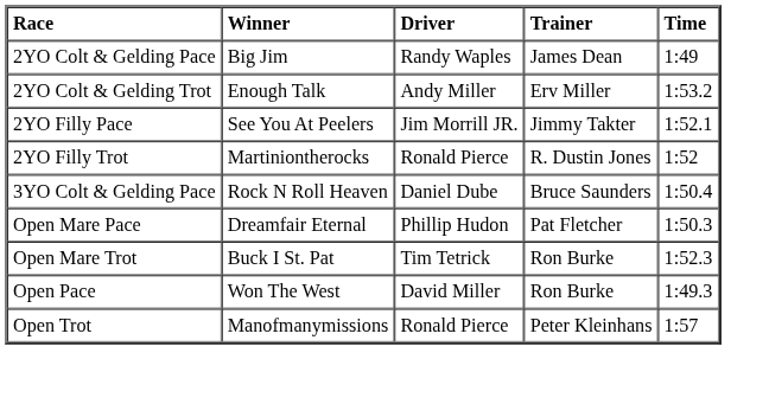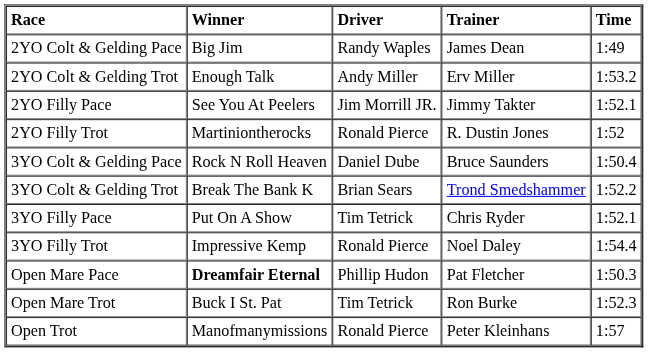+ row: 3YO Colt & Gelding Trot | Break The Bank K | Brian Sears | Trond Smedshammer | 1:52.2
+ row: 3YO Filly Pace | Put On A Show | Tim Tetrick | Chris Ryder | 1:52.1
+ row: 3YO Filly Trot | Impressive Kemp | Ronald Pierce | Noel Daley | 1:54.4
Open Mare Pace | Winner: normal -> bold
- row: Open Pace | Won The West | David Miller | Ron Burke | 1:49.3
